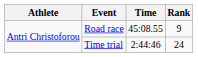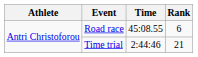Road race | Rank: 9 -> 6
Time trial | Rank: 24 -> 21
